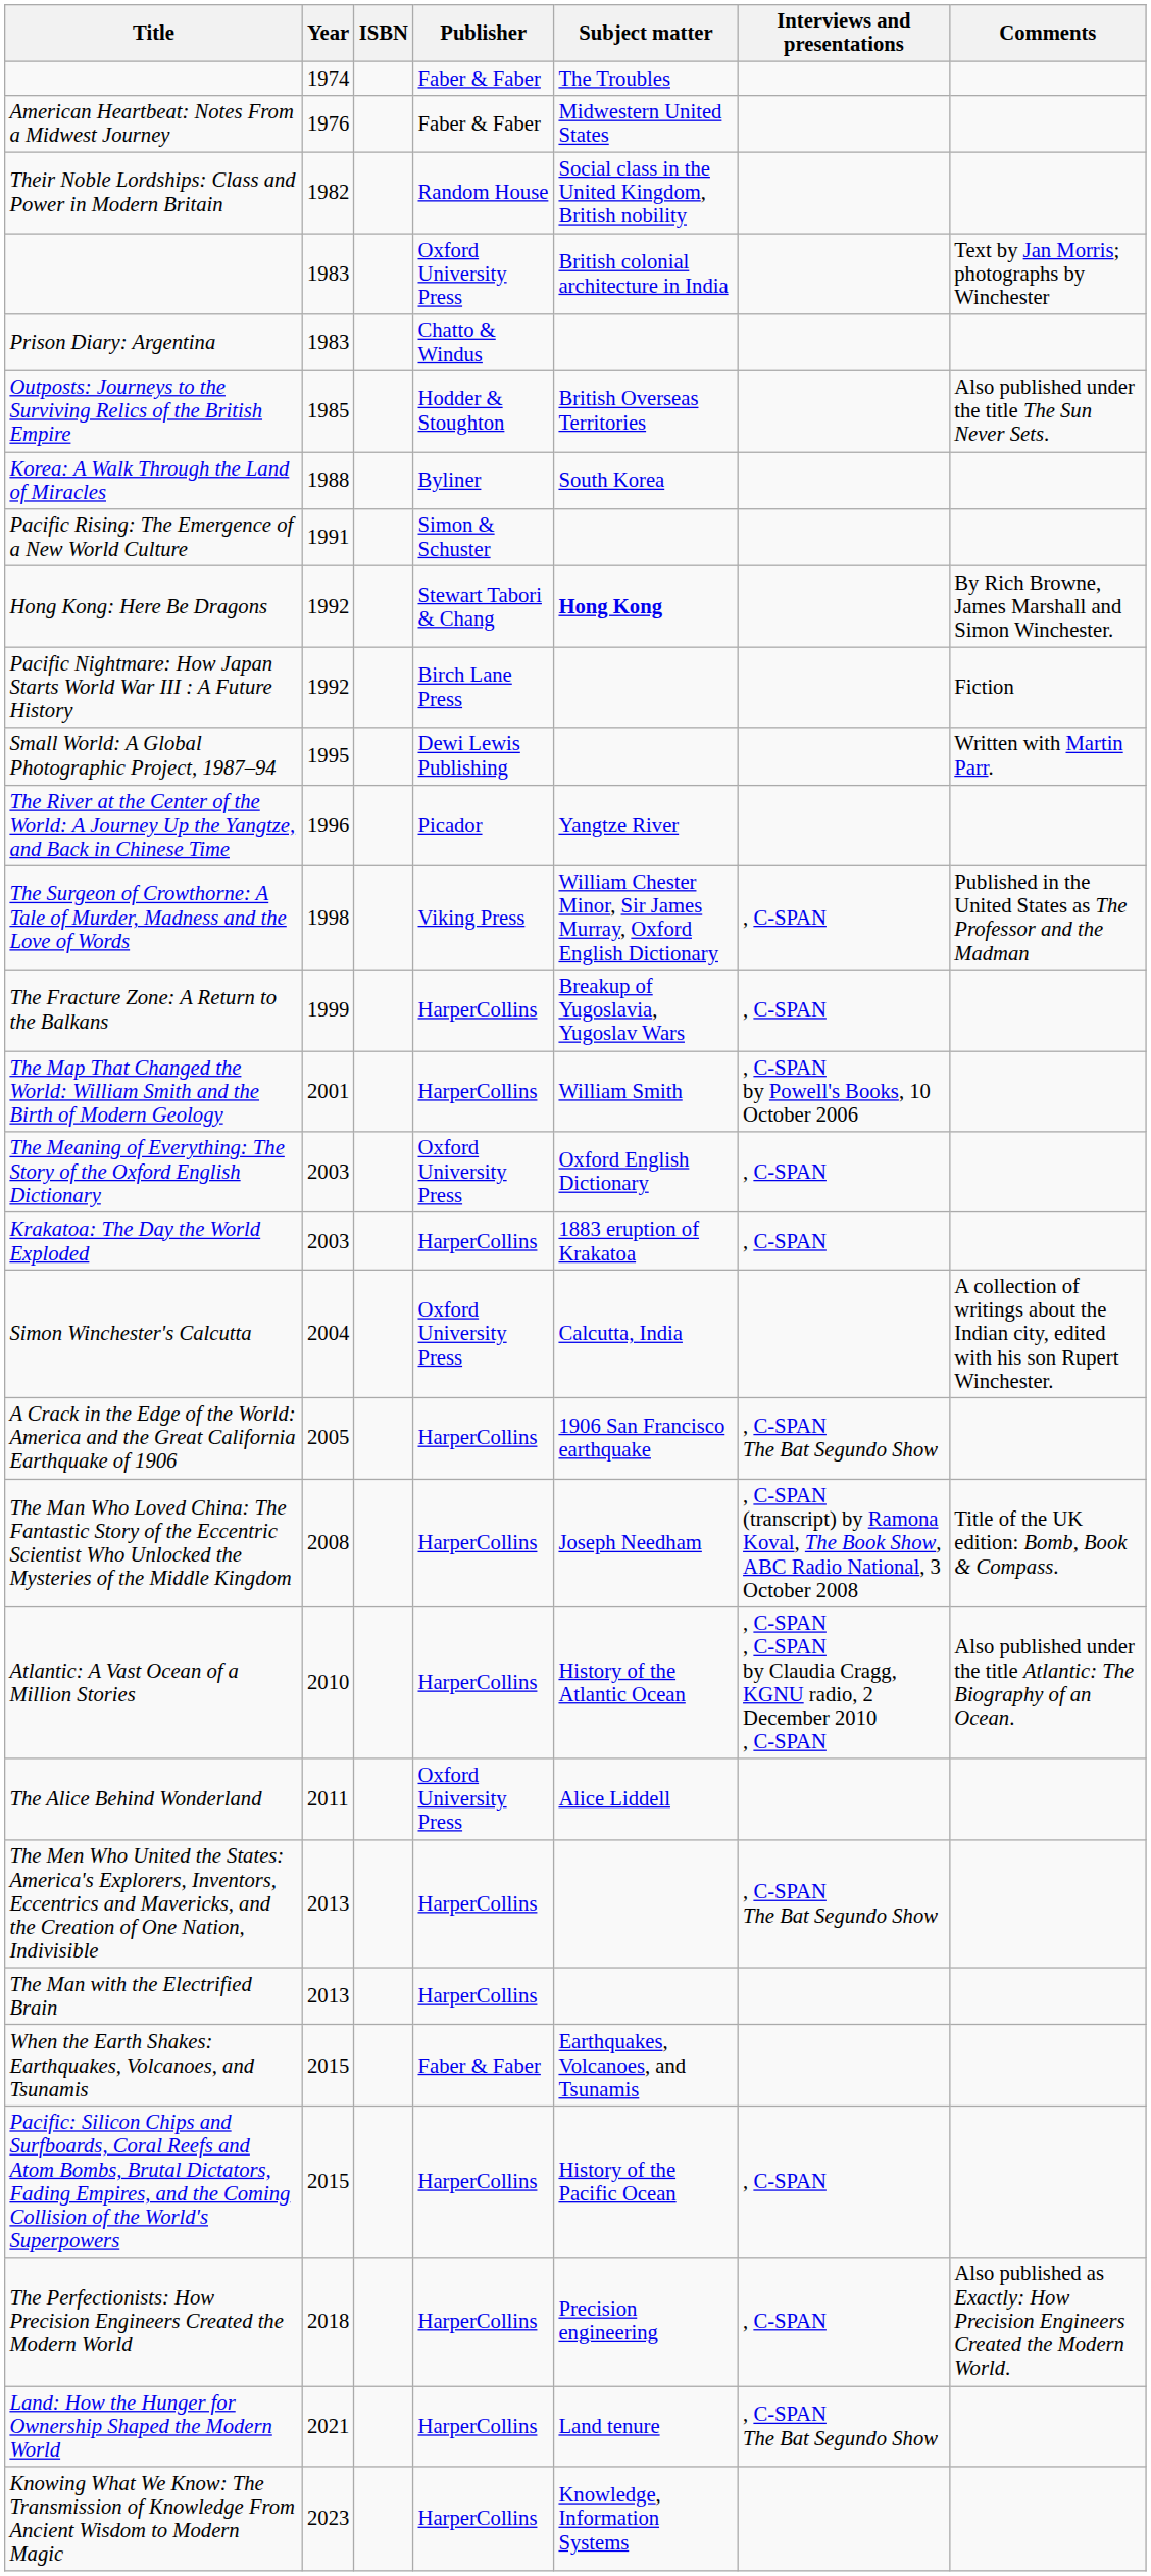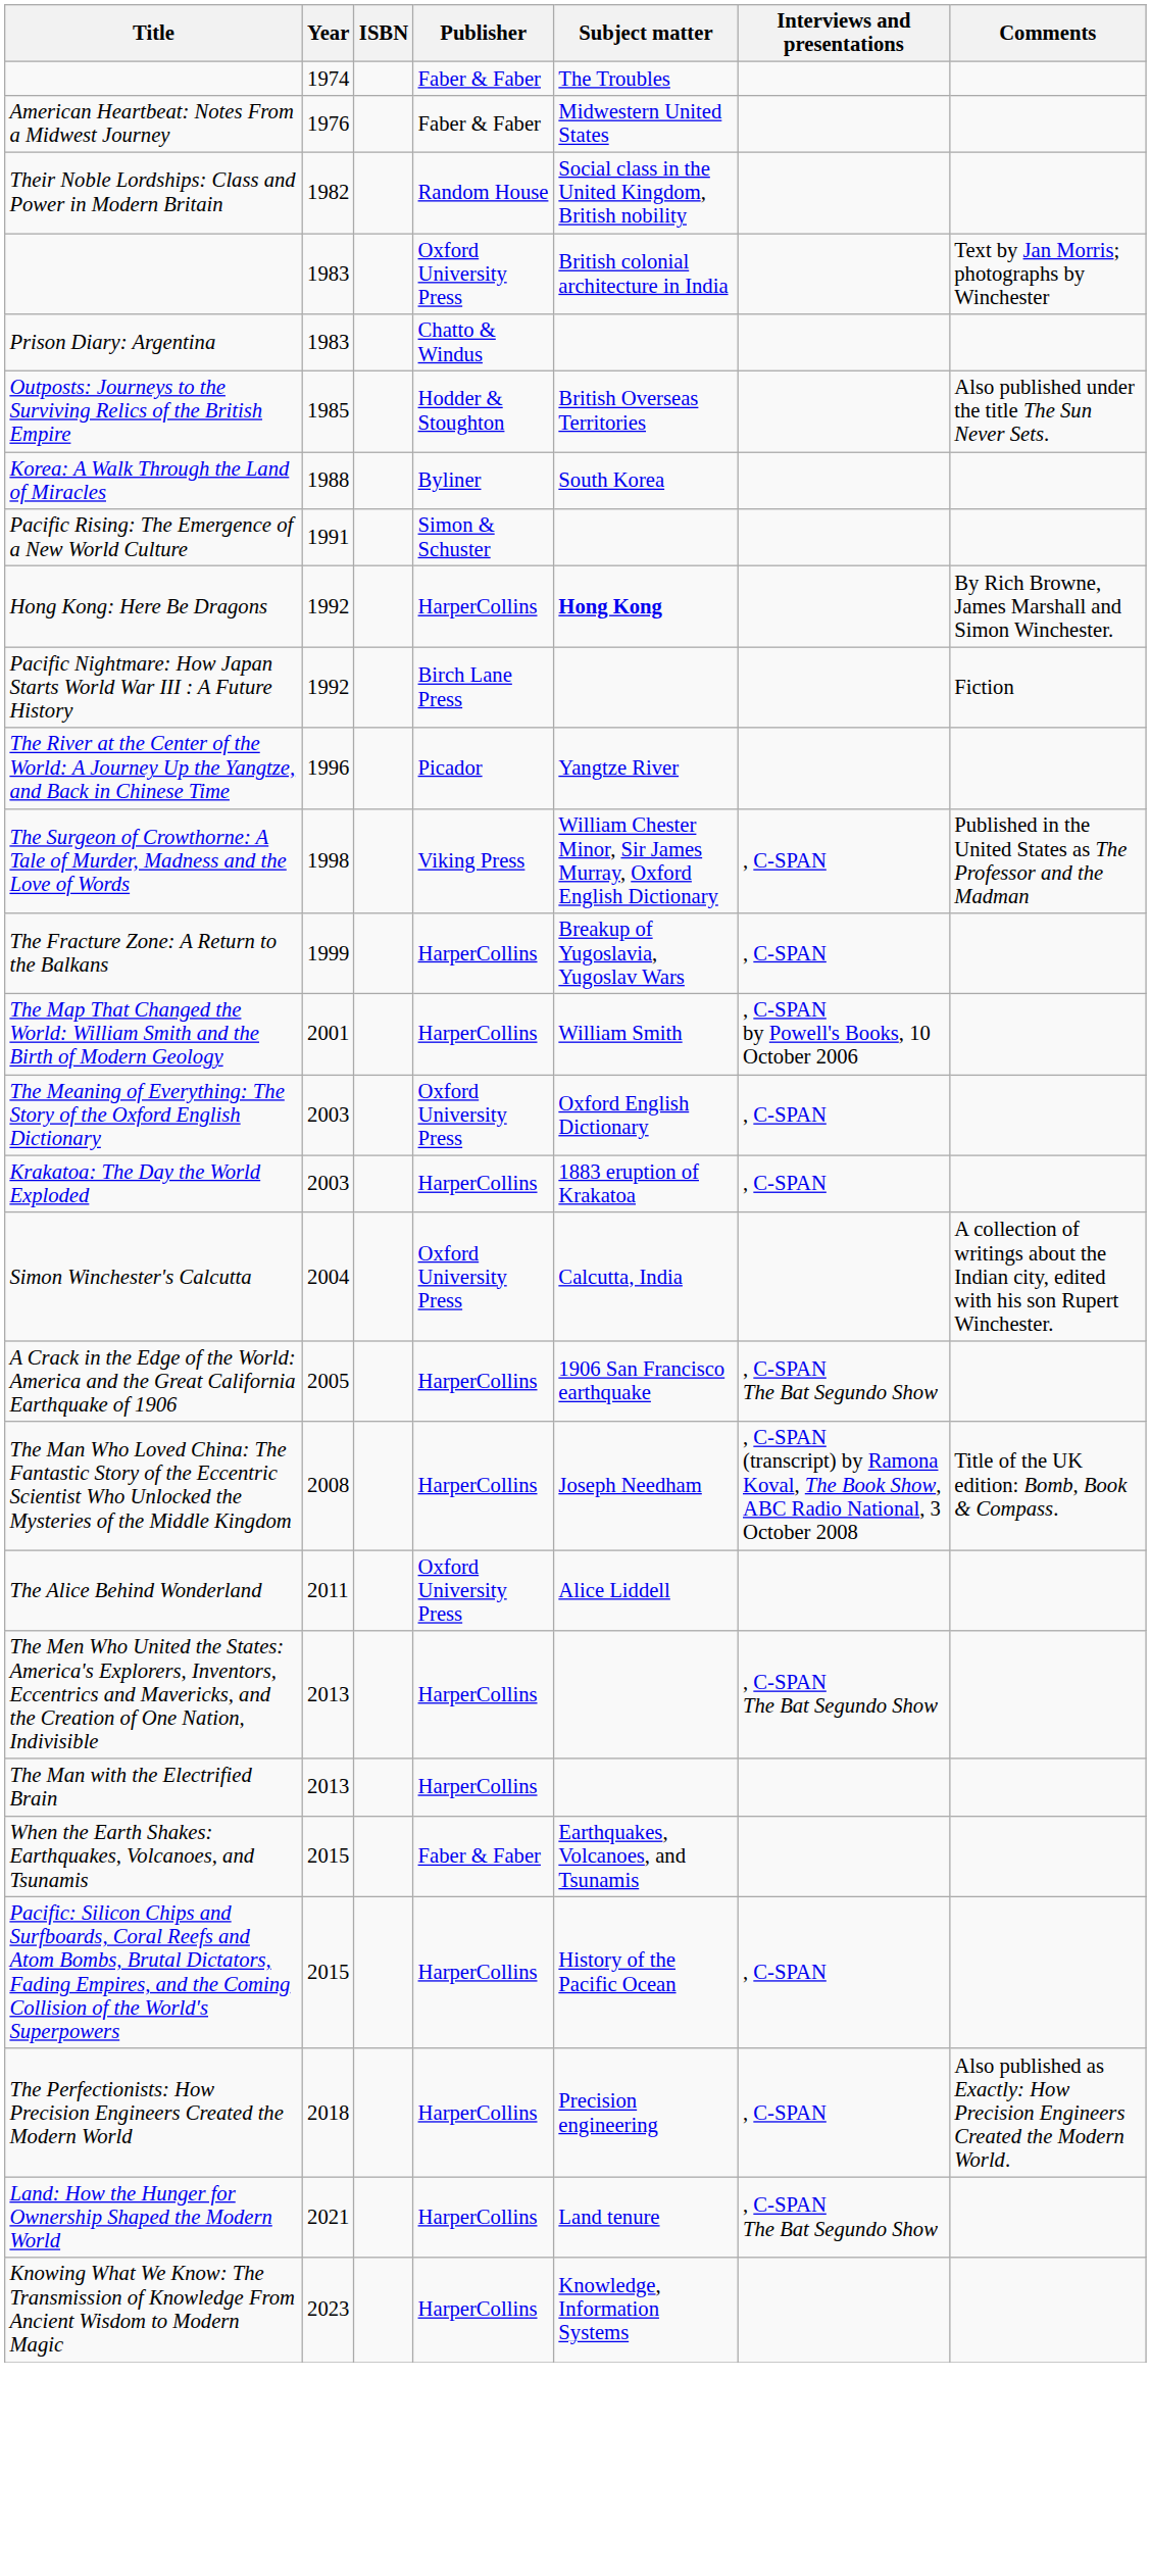Hong Kong: Here Be Dragons | Publisher: Stewart Tabori & Chang -> HarperCollins
- row: Small World: A Global Photographic Project, 1987–94 | 1995 | Dewi Lewis Publishing | Written with Martin Parr.
- row: Atlantic: A Vast Ocean of a Million Stories | 2010 | HarperCollins | History of the Atlantic Ocean | , C-SPAN , C-SPAN by Claudia Cragg, KGNU radio, 2 December 2010 , C-SPAN | Also published under the title Atlantic: The Biography of an Ocean.
